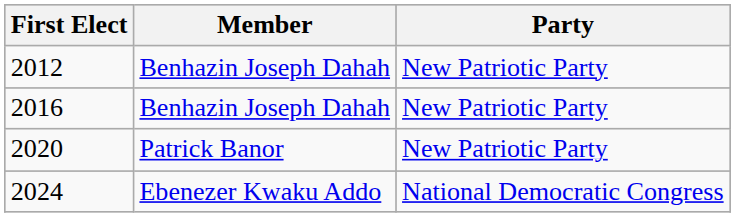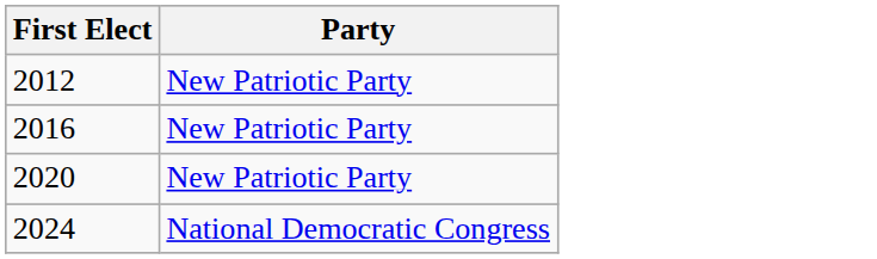- column: Member | Benhazin Joseph Dahah | Benhazin Joseph Dahah | Patrick Banor | Ebenezer Kwaku Addo
